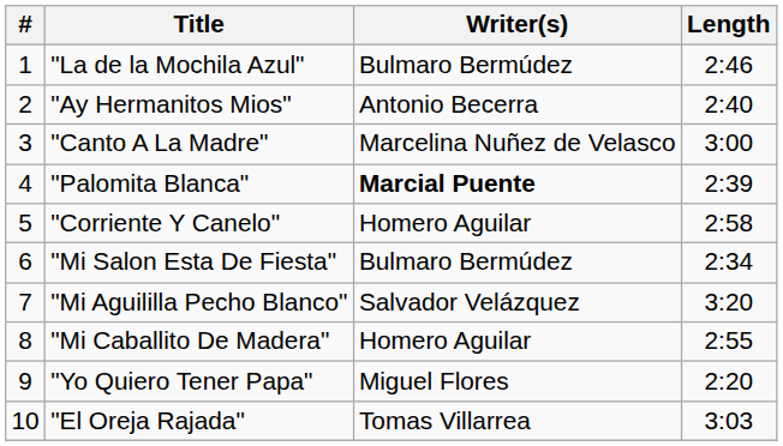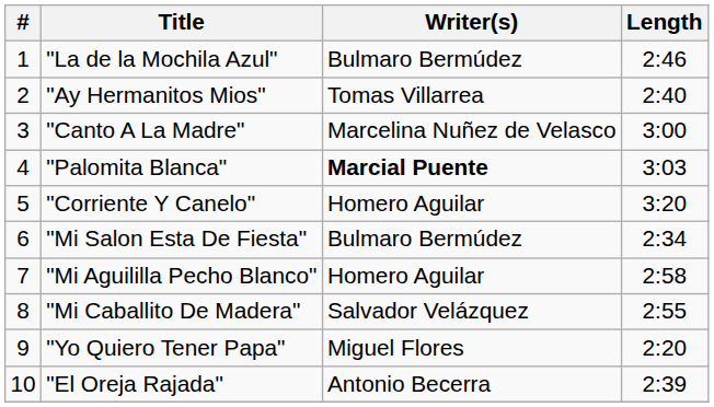"Ay Hermanitos Mios" | Writer(s): Antonio Becerra -> Tomas Villarrea
"Palomita Blanca" | Length: 2:39 -> 3:03
"Corriente Y Canelo" | Length: 2:58 -> 3:20
"Mi Aguililla Pecho Blanco" | Writer(s): Salvador Velázquez -> Homero Aguilar
"Mi Aguililla Pecho Blanco" | Length: 3:20 -> 2:58
"Mi Caballito De Madera" | Writer(s): Homero Aguilar -> Salvador Velázquez
"El Oreja Rajada" | Writer(s): Tomas Villarrea -> Antonio Becerra
"El Oreja Rajada" | Length: 3:03 -> 2:39
